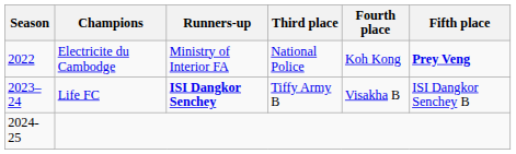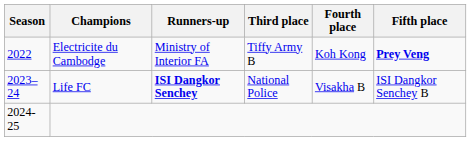Electricite du Cambodge | Third place: National Police -> Tiffy Army B
Life FC | Third place: Tiffy Army B -> National Police
